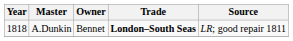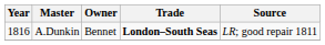A.Dunkin | Year: 1818 -> 1816
